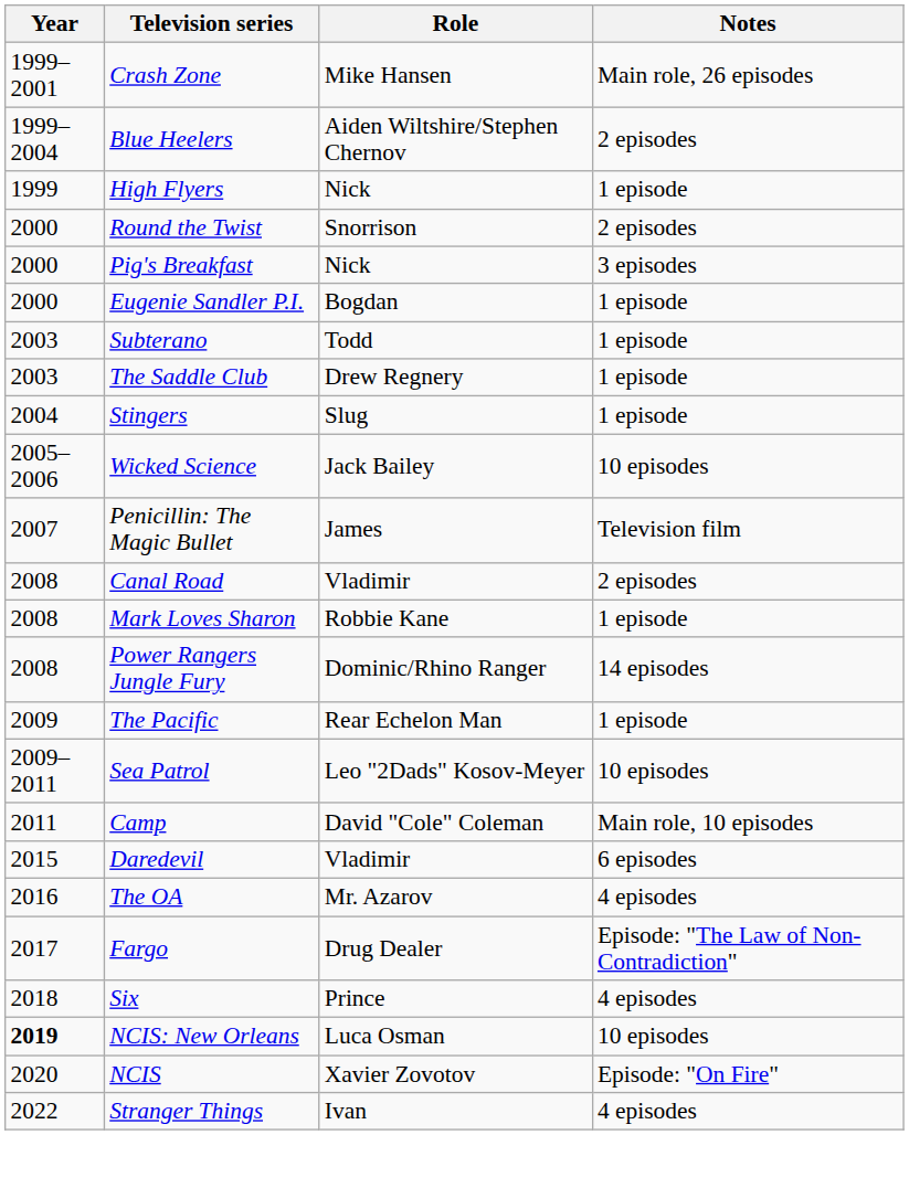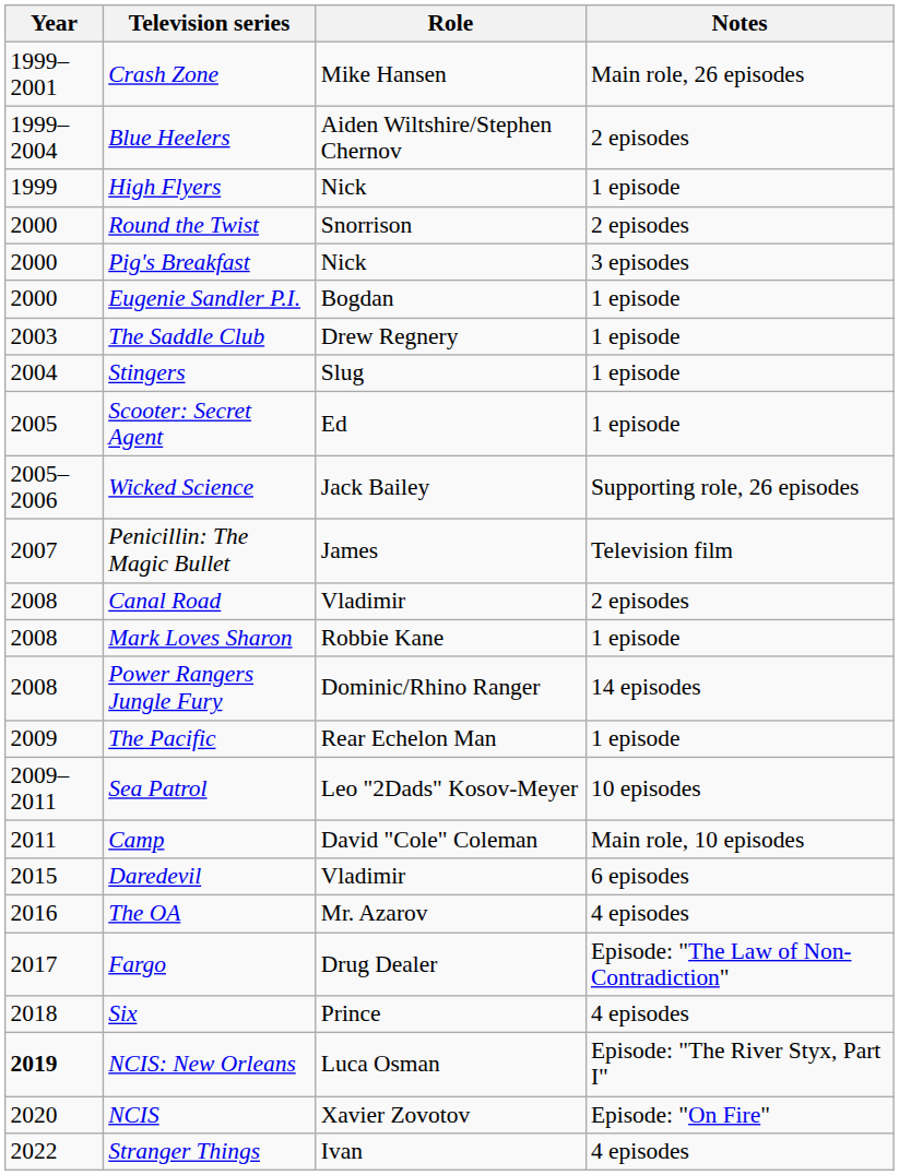- row: 2003 | Subterano | Todd | 1 episode
+ row: 2005 | Scooter: Secret Agent | Ed | 1 episode
Wicked Science | Notes: 10 episodes -> Supporting role, 26 episodes
NCIS: New Orleans | Notes: 10 episodes -> Episode: "The River Styx, Part I"
